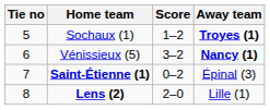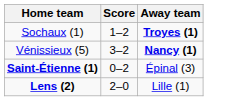- column: Tie no | 5 | 6 | 7 | 8
